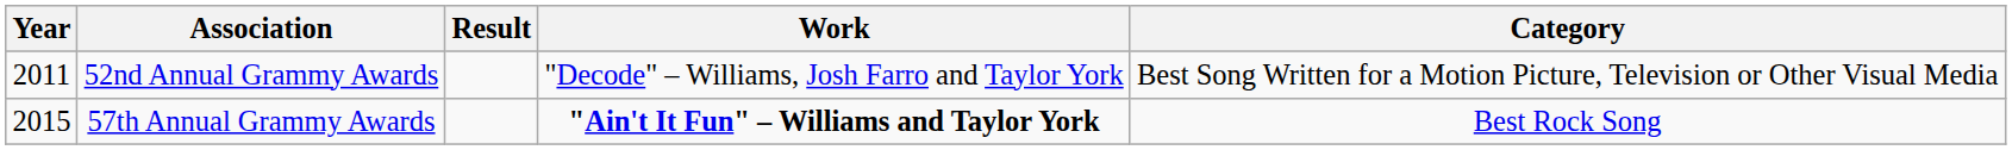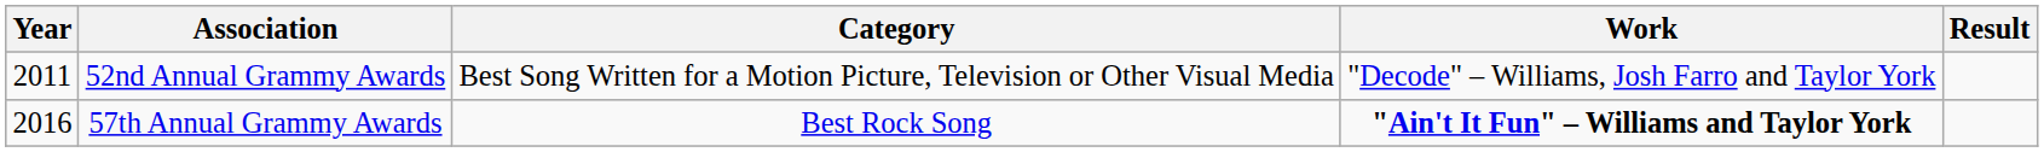columns swapped: Category <-> Result
57th Annual Grammy Awards | Year: 2015 -> 2016
